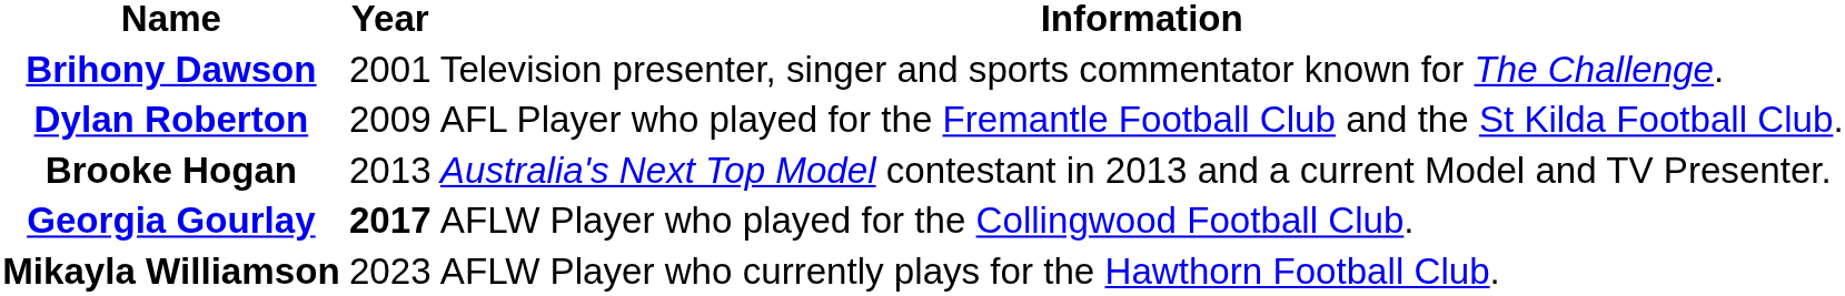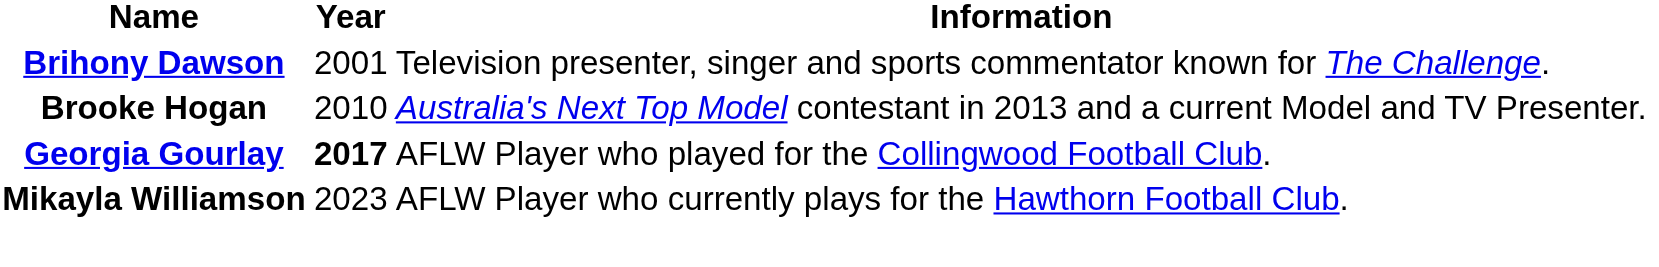- row: Dylan Roberton | 2009 | AFL Player who played for the Fremantle Football Club and the St Kilda Football Club.
Brooke Hogan | Year: 2013 -> 2010
